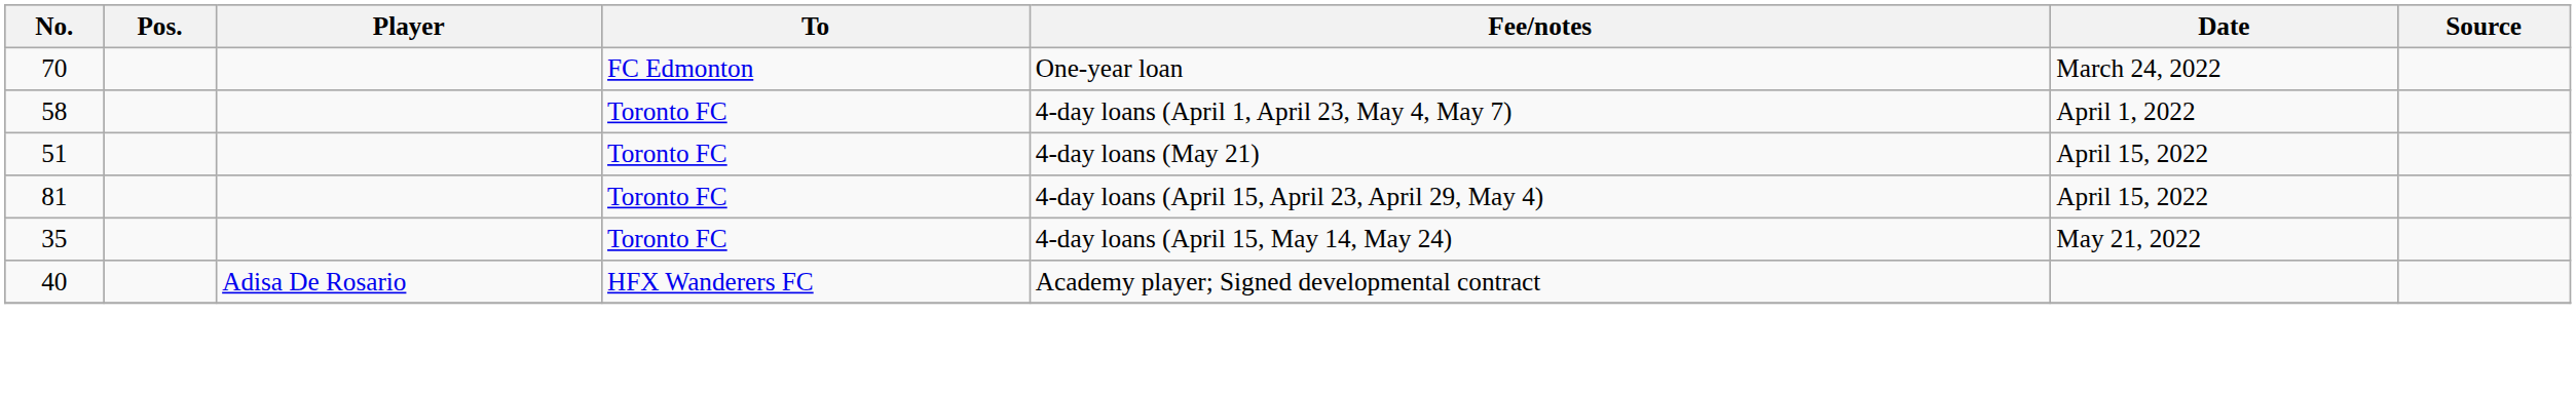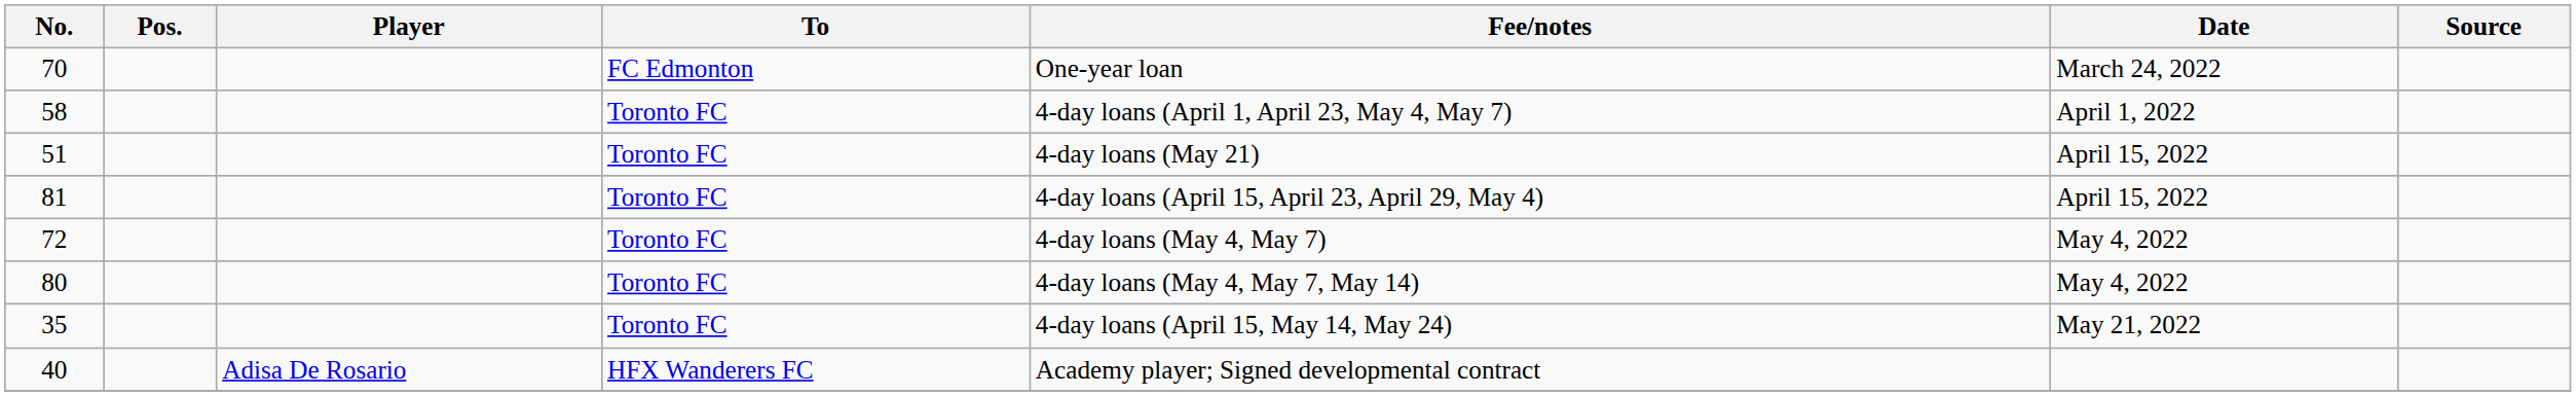+ row: 72 | Toronto FC | 4-day loans (May 4, May 7) | May 4, 2022
+ row: 80 | Toronto FC | 4-day loans (May 4, May 7, May 14) | May 4, 2022
